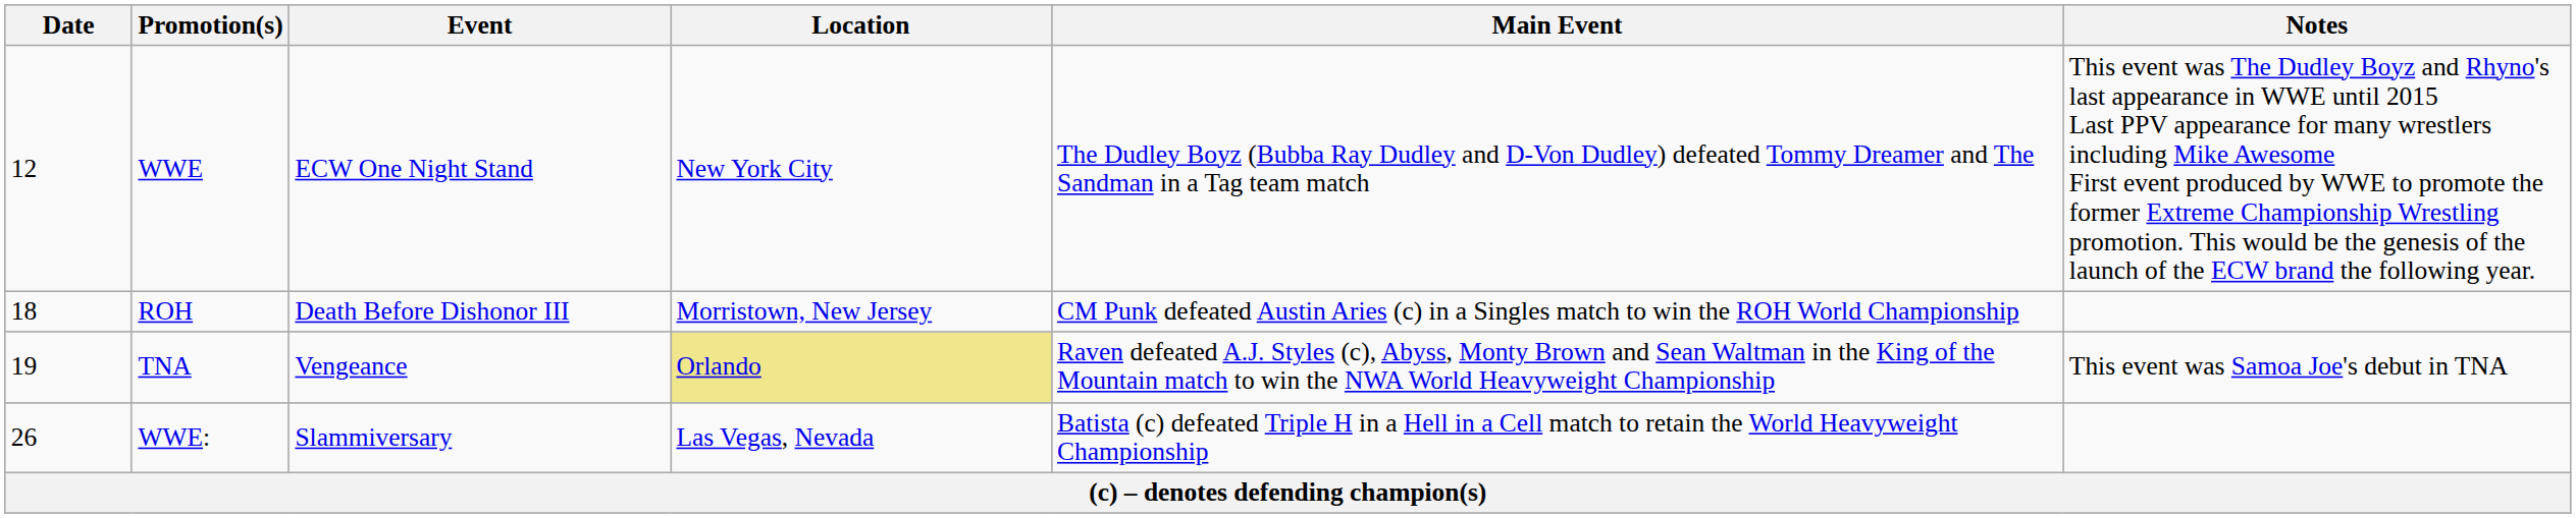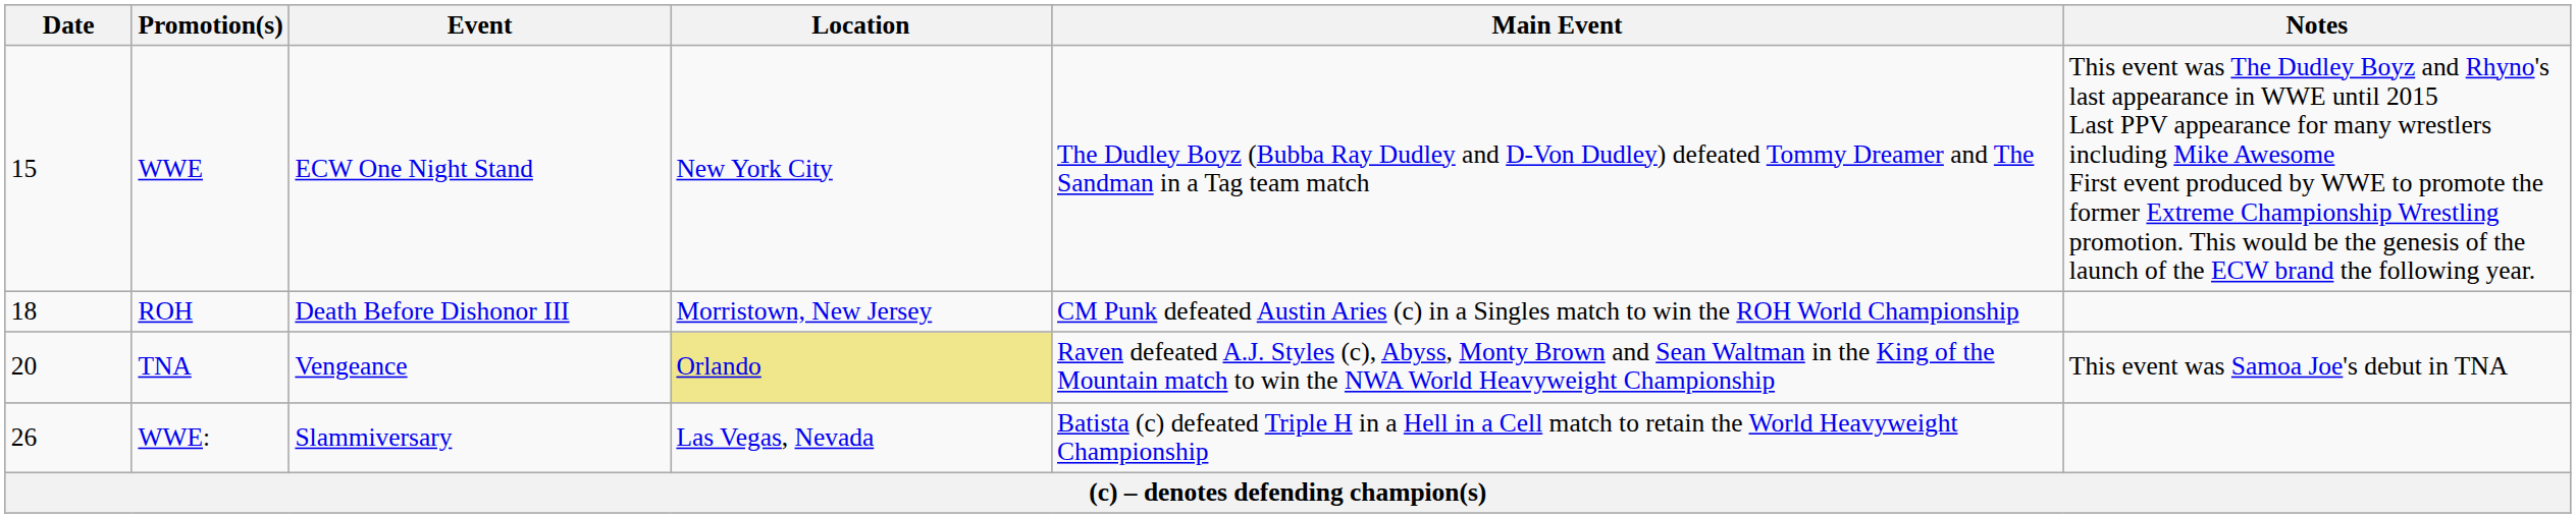WWE | Date: 12 -> 15
TNA | Date: 19 -> 20
